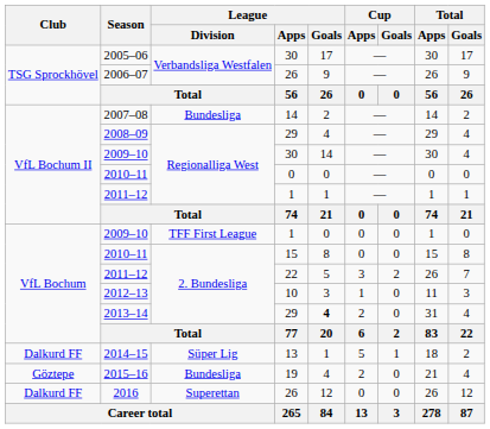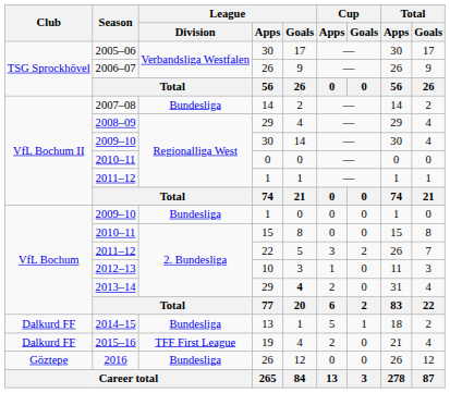2009–10 / 1 | League / Division: TFF First League -> Bundesliga
2014–15 | League / Division: Süper Lig -> Bundesliga
2015–16 | Club: Göztepe -> Dalkurd FF
2015–16 | League / Division: Bundesliga -> TFF First League
2016 | Club: Dalkurd FF -> Göztepe
2016 | League / Division: Superettan -> Bundesliga
